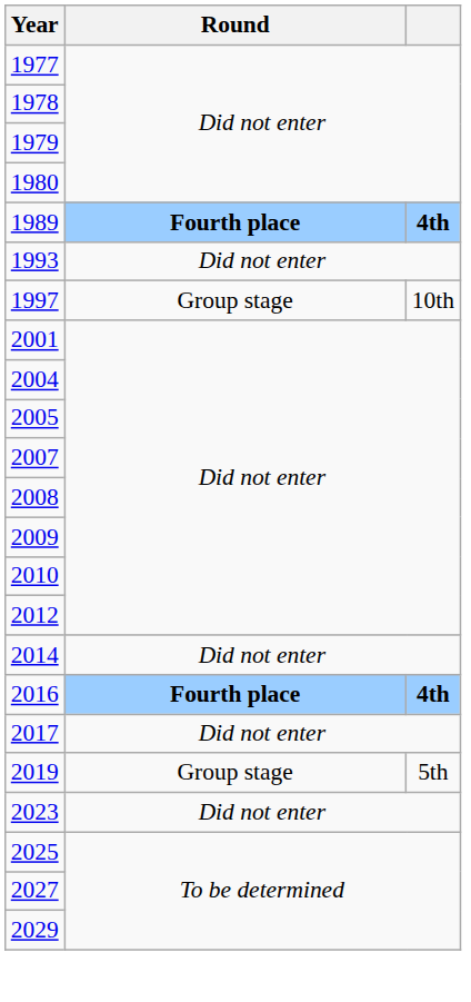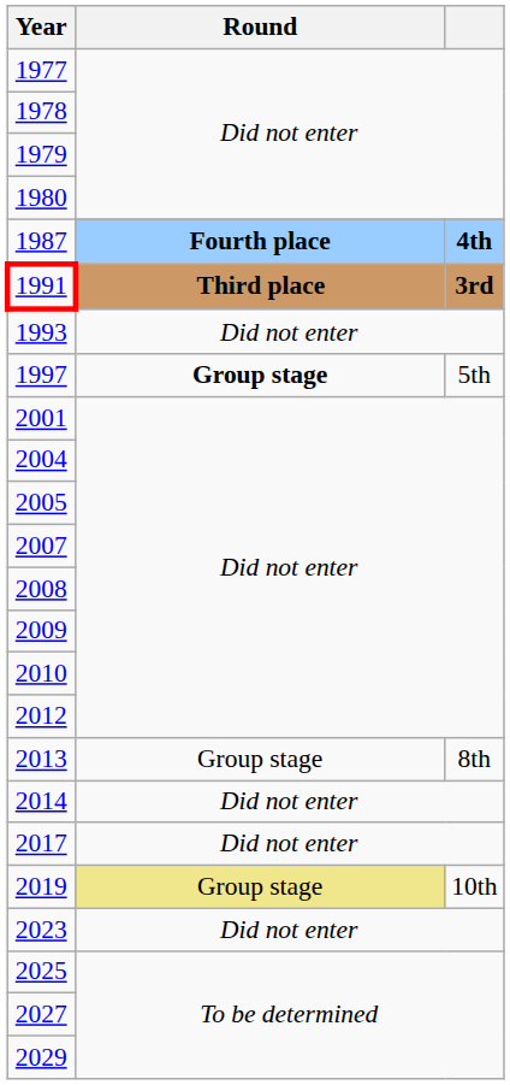+ row: 1987 | Fourth place | 4th
- row: 1989 | Fourth place | 4th
+ row: 1991 | Third place | 3rd
1997 | Round: normal -> bold
1997 | column 3: 10th -> 5th
+ row: 2013 | Group stage | 8th
- row: 2016 | Fourth place | 4th
2019 | Round: no background -> khaki background
2019 | column 3: 5th -> 10th
